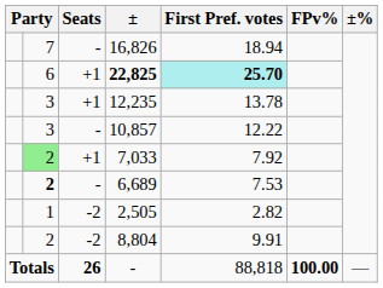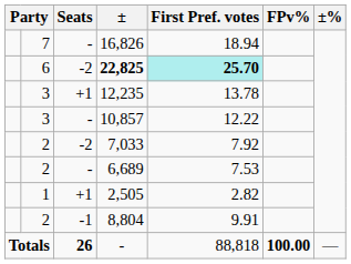22,825 | Seats: +1 -> -2
7,033 | column 2: lightgreen background -> no background
7,033 | Seats: +1 -> -2
6,689 | column 2: bold -> normal
2,505 | Seats: -2 -> +1
8,804 | Seats: -2 -> -1
